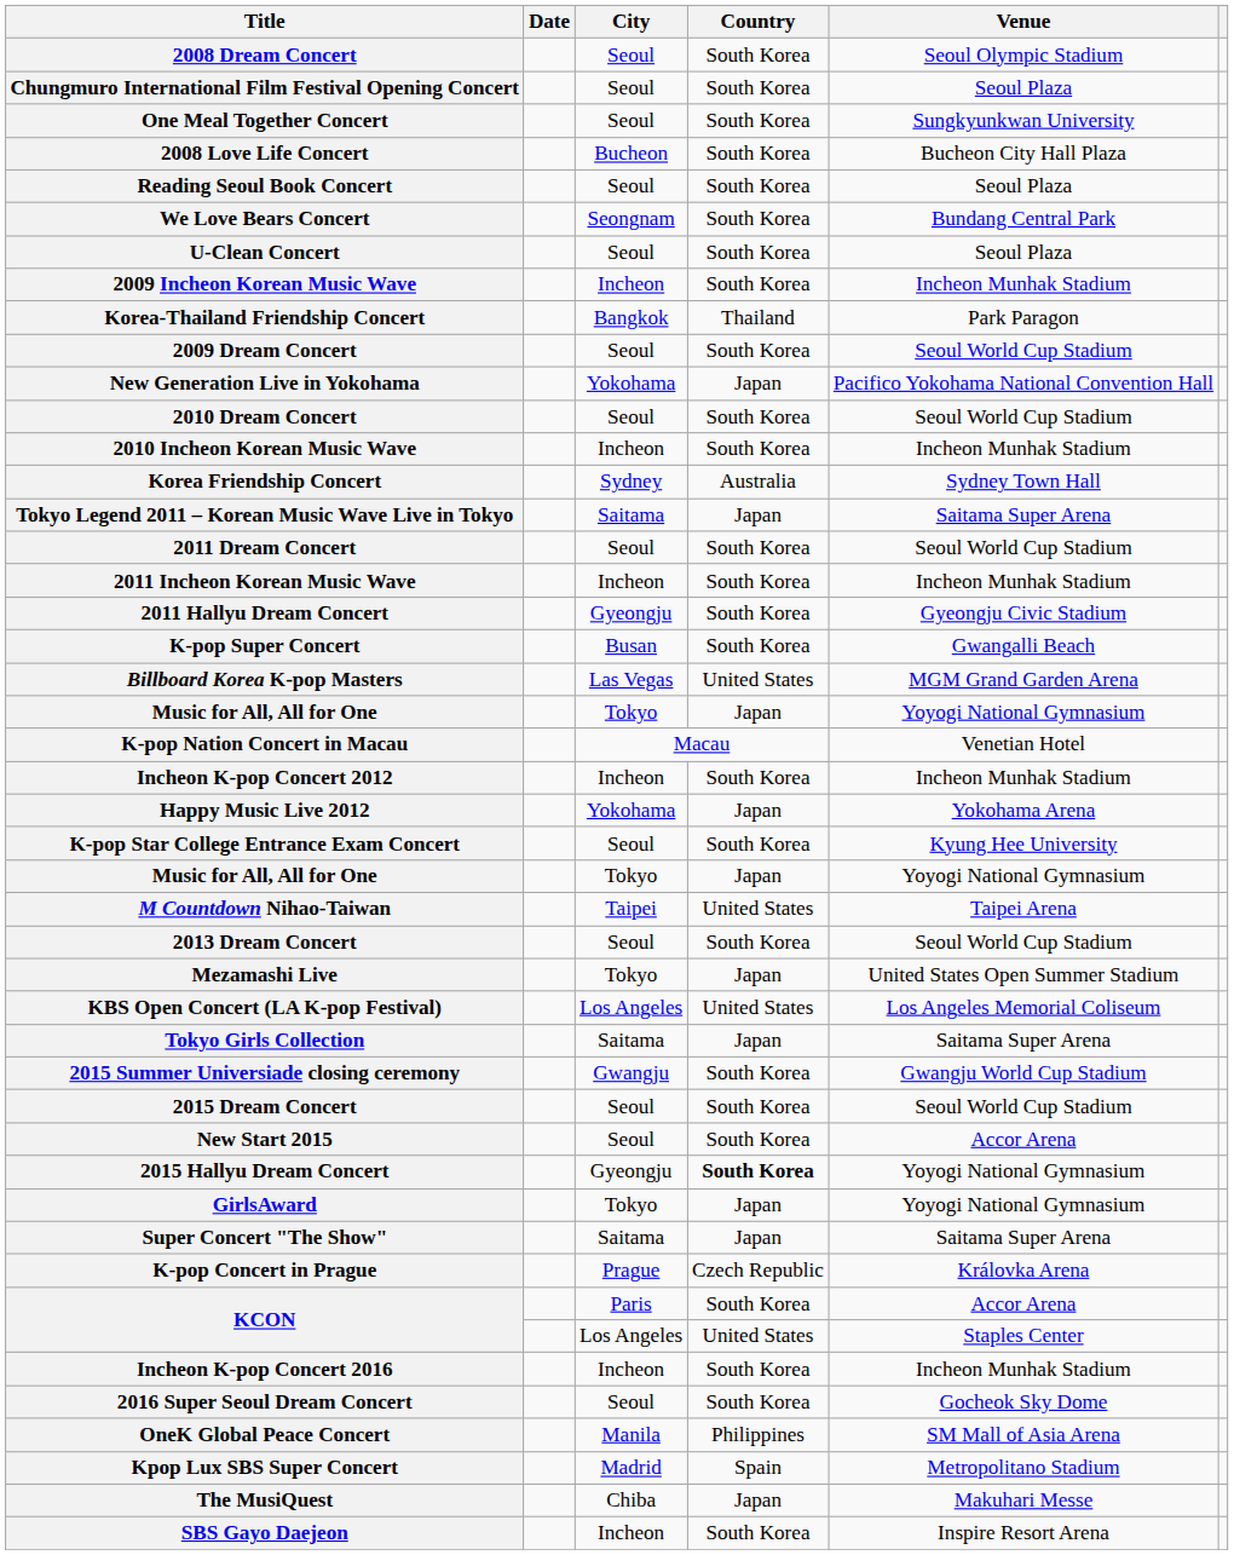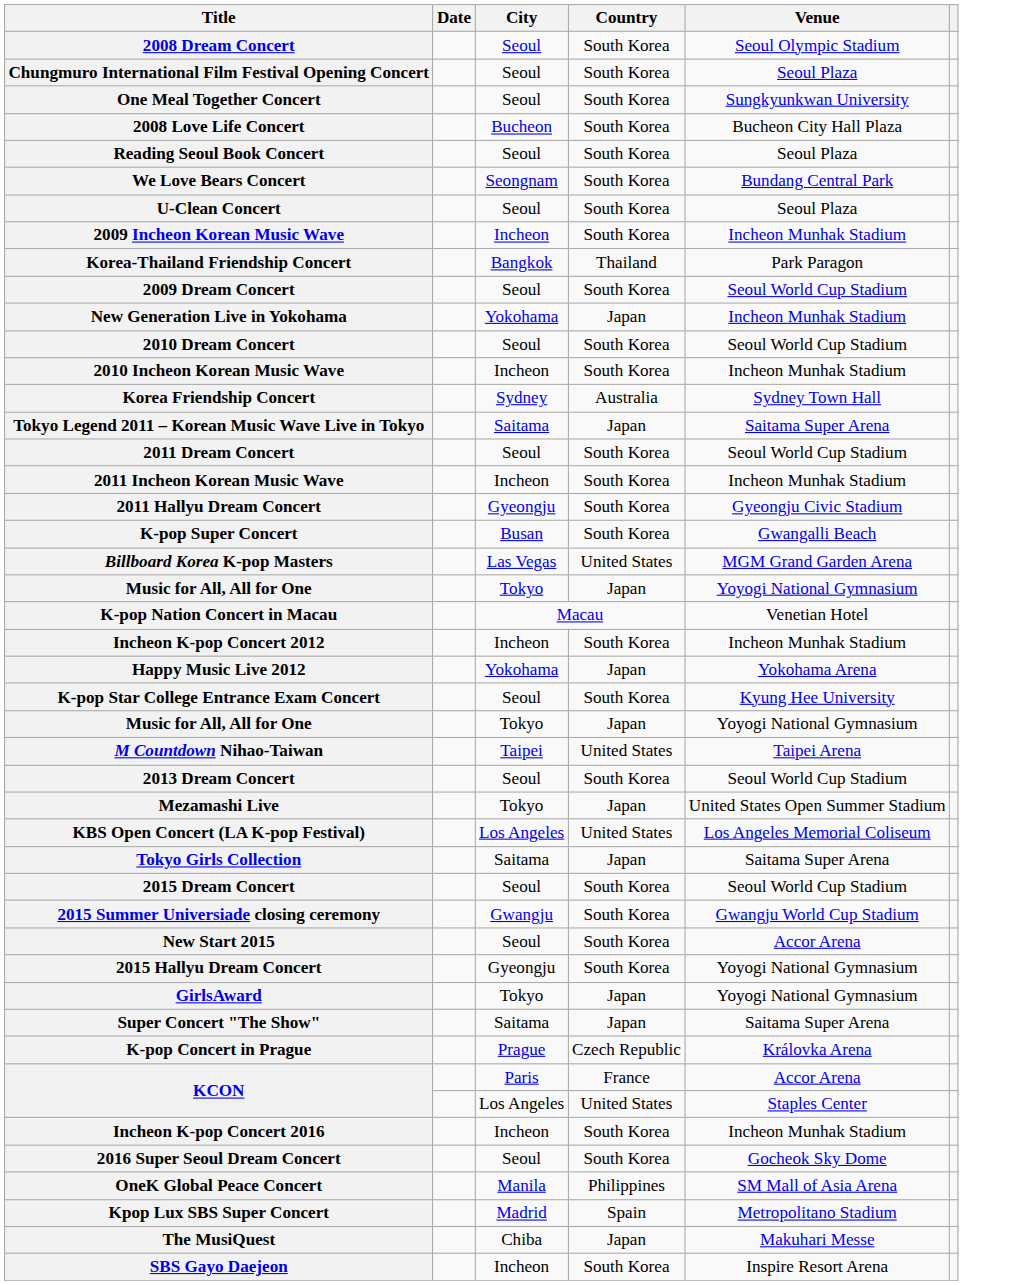New Generation Live in Yokohama | Venue: Pacifico Yokohama National Convention Hall -> Incheon Munhak Stadium
rows swapped: 2015 Dream Concert <-> 2015 Summer Universiade closing ceremony
2015 Hallyu Dream Concert | Country: bold -> normal
KCON / Paris | Country: South Korea -> France
